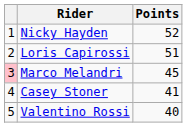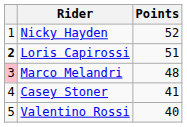Loris Capirossi | column 1: normal -> bold
Marco Melandri | Points: 45 -> 48
